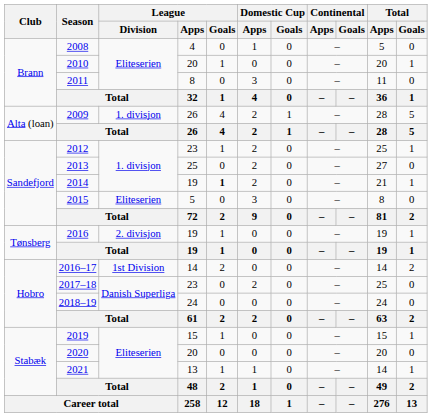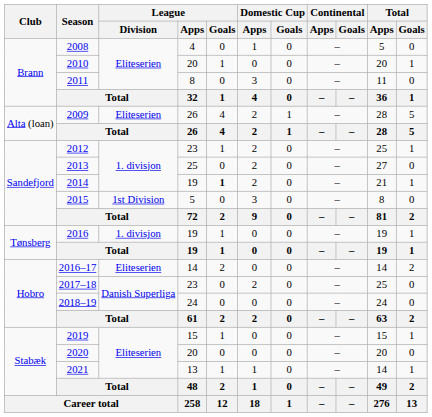2009 | League / Division: 1. divisjon -> Eliteserien
2015 | League / Division: Eliteserien -> 1st Division
2016 | League / Division: 2. divisjon -> 1. divisjon
2016–17 | League / Division: 1st Division -> Eliteserien
